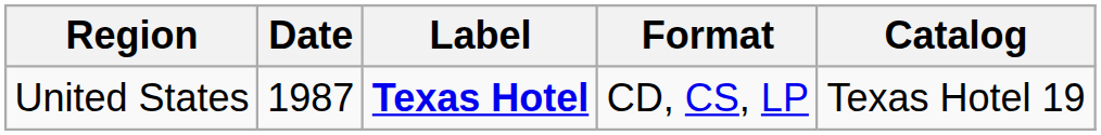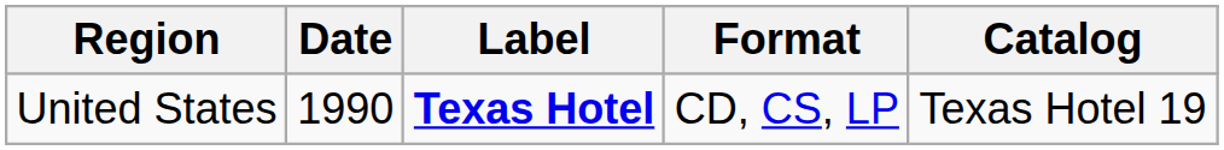United States | Date: 1987 -> 1990
